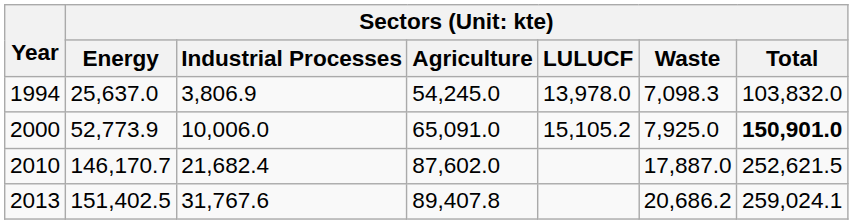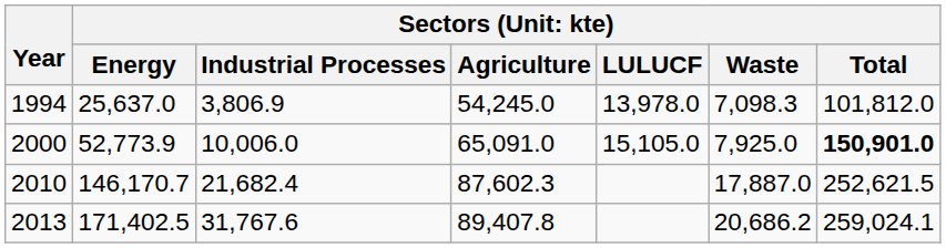1994 | column 7: 103,832.0 -> 101,812.0
2000 | column 5: 15,105.2 -> 15,105.0
2010 | column 4: 87,602.0 -> 87,602.3
2013 | column 2: 151,402.5 -> 171,402.5
